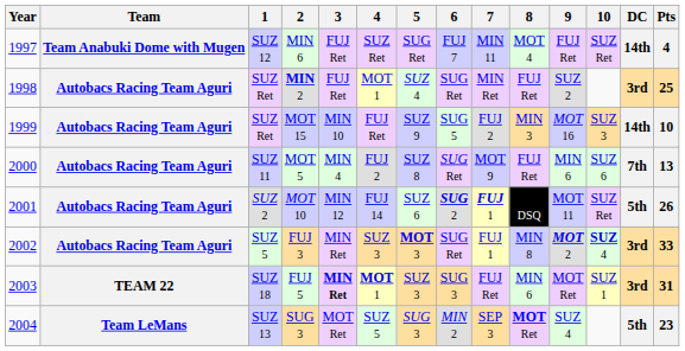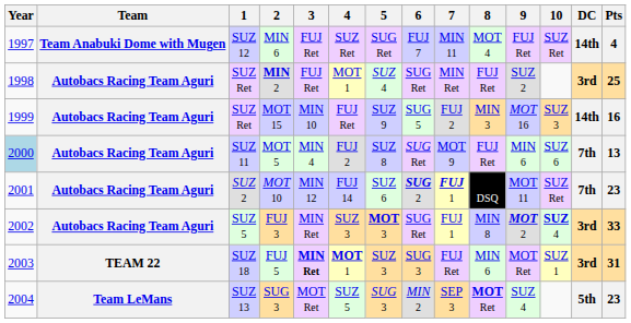MOT 15 | Pts: 10 -> 16
MOT 5 | Year: no background -> lightblue background
MOT 10 | DC: 5th -> 7th
MOT 10 | Pts: 26 -> 23
